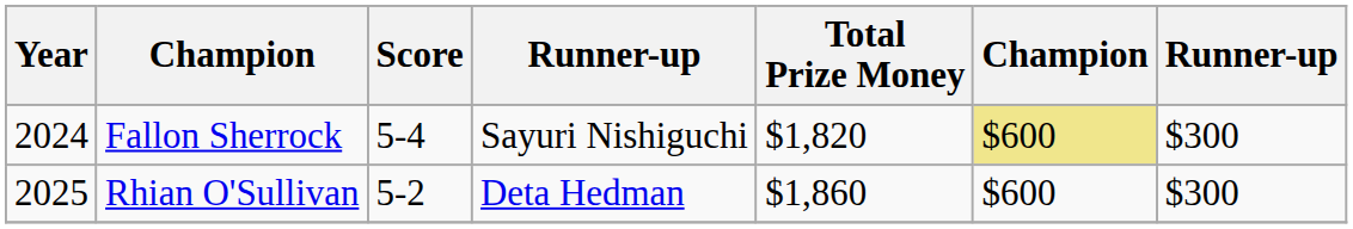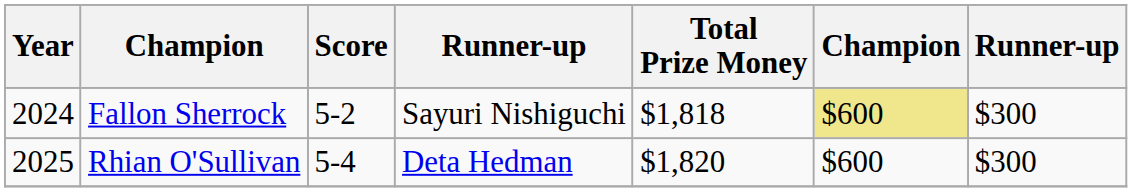Fallon Sherrock | Score: 5-4 -> 5-2
Fallon Sherrock | Total Prize Money: $1,820 -> $1,818
Rhian O'Sullivan | Score: 5-2 -> 5-4
Rhian O'Sullivan | Total Prize Money: $1,860 -> $1,820
